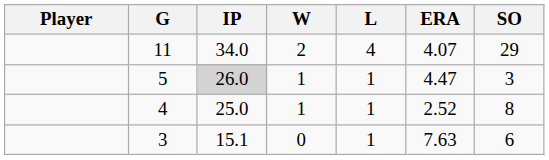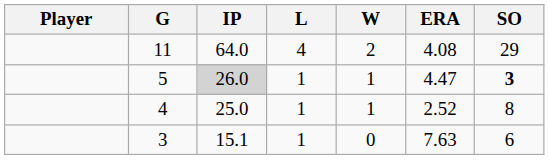columns swapped: W <-> L
11 | IP: 34.0 -> 64.0
11 | ERA: 4.07 -> 4.08
5 | SO: normal -> bold
